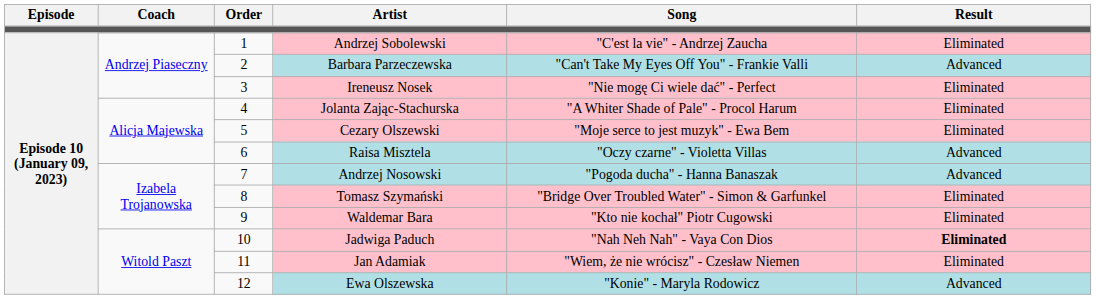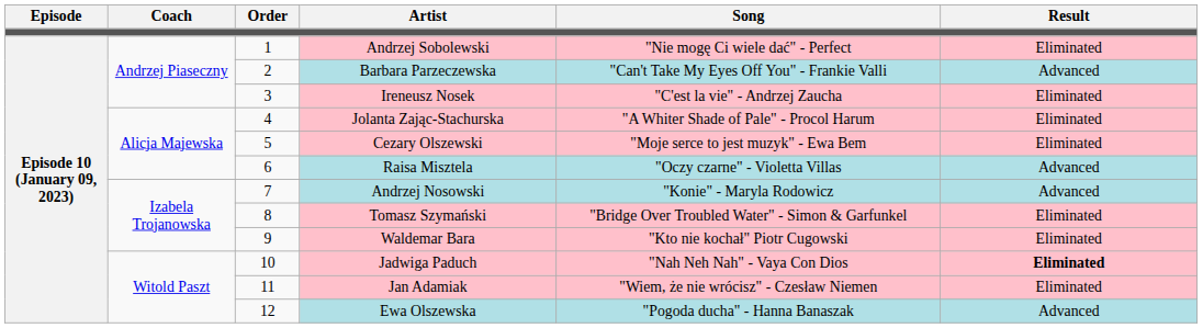Andrzej Sobolewski | Song: "C'est la vie" - Andrzej Zaucha -> "Nie mogę Ci wiele dać" - Perfect
Ireneusz Nosek | Song: "Nie mogę Ci wiele dać" - Perfect -> "C'est la vie" - Andrzej Zaucha
Andrzej Nosowski | Song: "Pogoda ducha" - Hanna Banaszak -> "Konie" - Maryla Rodowicz
Ewa Olszewska | Song: "Konie" - Maryla Rodowicz -> "Pogoda ducha" - Hanna Banaszak
